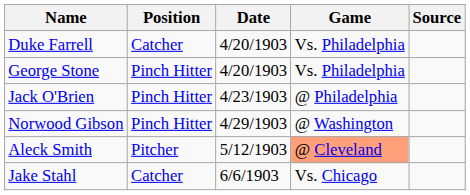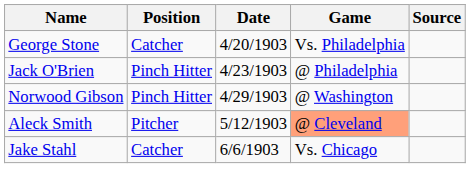- row: Duke Farrell | Catcher | 4/20/1903 | Vs. Philadelphia
George Stone | Position: Pinch Hitter -> Catcher
